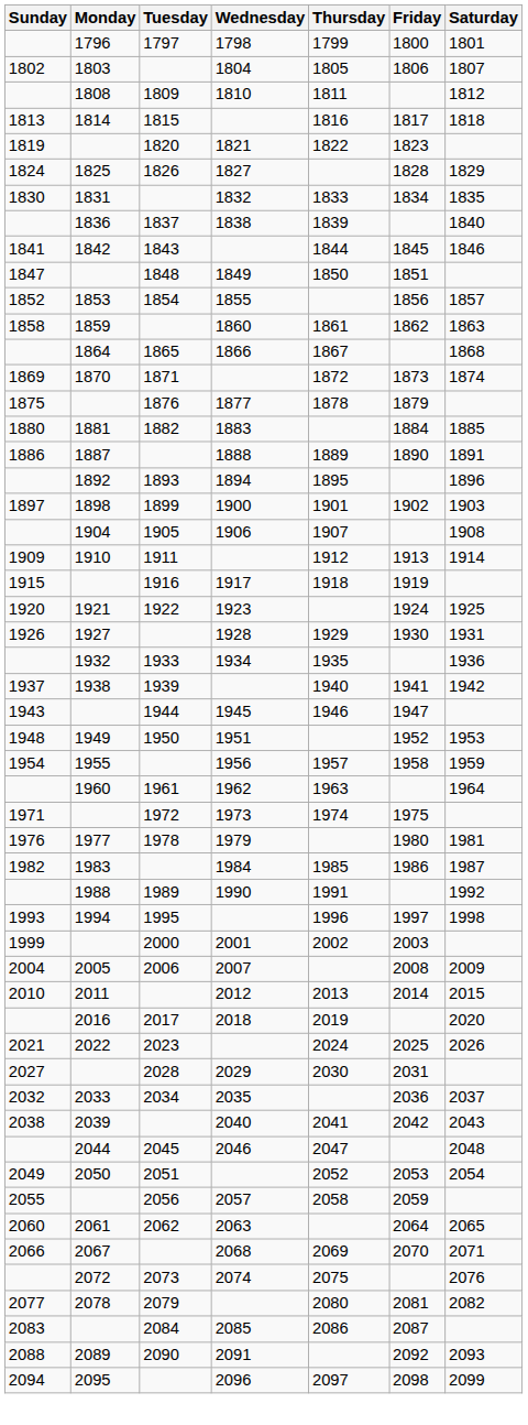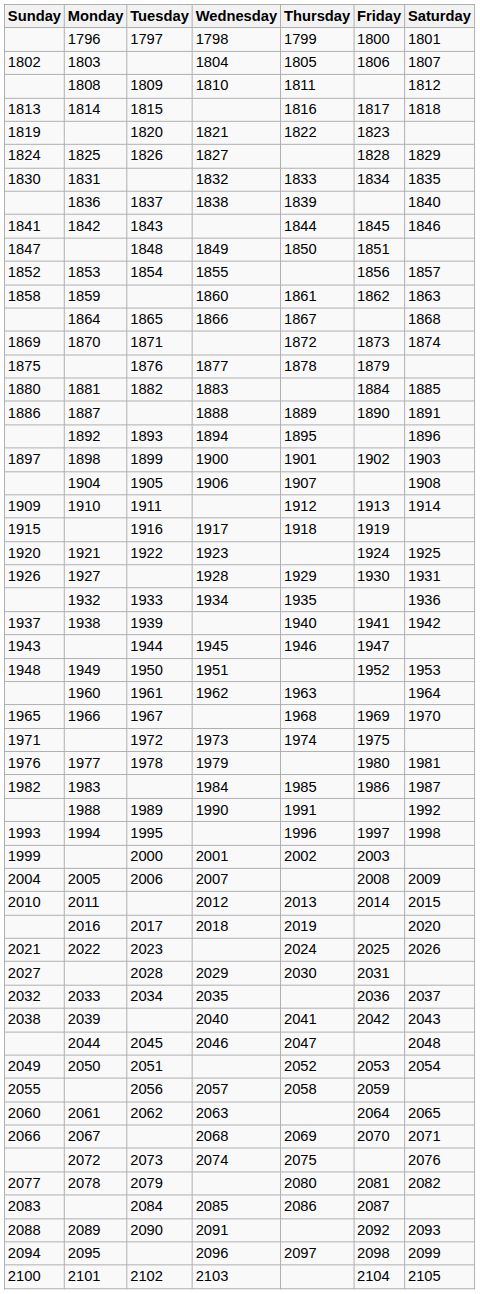- row: 1954 | 1955 | 1956 | 1957 | 1958 | 1959
+ row: 1965 | 1966 | 1967 | 1968 | 1969 | 1970
+ row: 2100 | 2101 | 2102 | 2103 | 2104 | 2105
